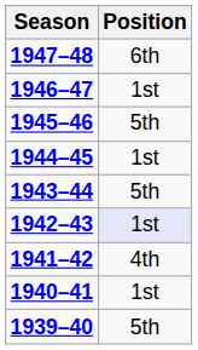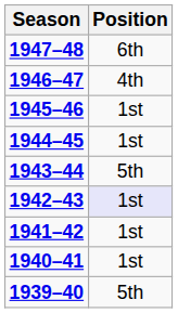1946–47 | Position: 1st -> 4th
1945–46 | Position: 5th -> 1st
1941–42 | Position: 4th -> 1st
